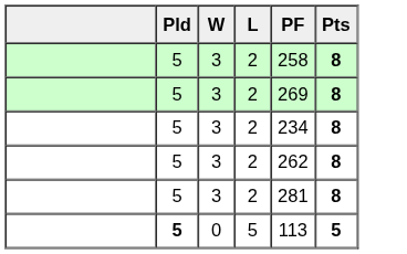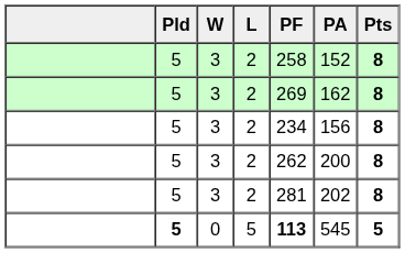+ column: PA | 152 | 162 | 156 | 200 | 202 | 545
0 | PF: normal -> bold
